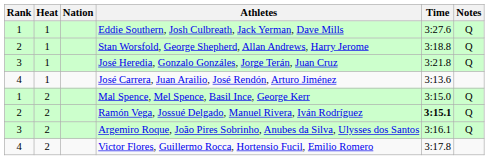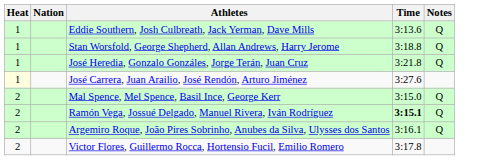- column: Rank | 1 | 2 | 3 | 4 | 1 | 2 | 3 | 4
Eddie Southern, Josh Culbreath, Jack Yerman, Dave Mills | Time: 3:27.6 -> 3:13.6
José Carrera, Juan Arailio, José Rendón, Arturo Jiménez | Heat: no background -> lightyellow background
José Carrera, Juan Arailio, José Rendón, Arturo Jiménez | Time: 3:13.6 -> 3:27.6
